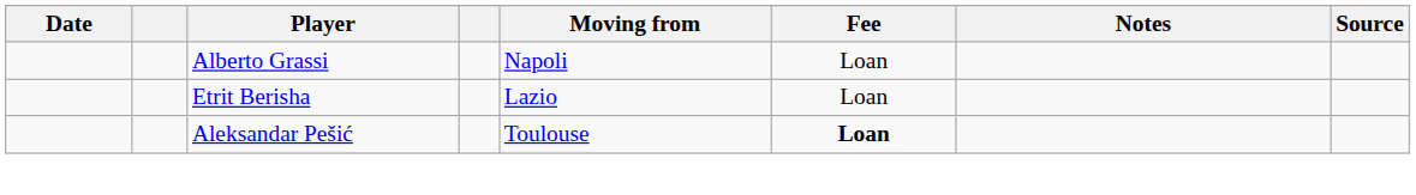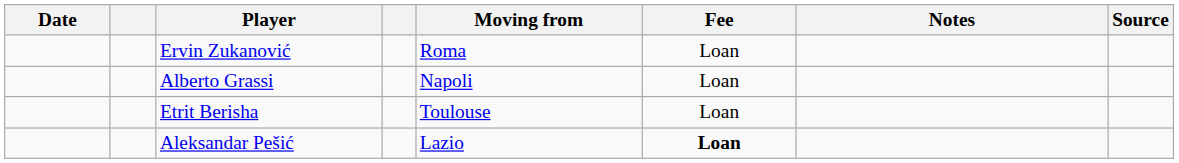+ row: Ervin Zukanović | Roma | Loan
Etrit Berisha | Moving from: Lazio -> Toulouse
Aleksandar Pešić | Moving from: Toulouse -> Lazio
